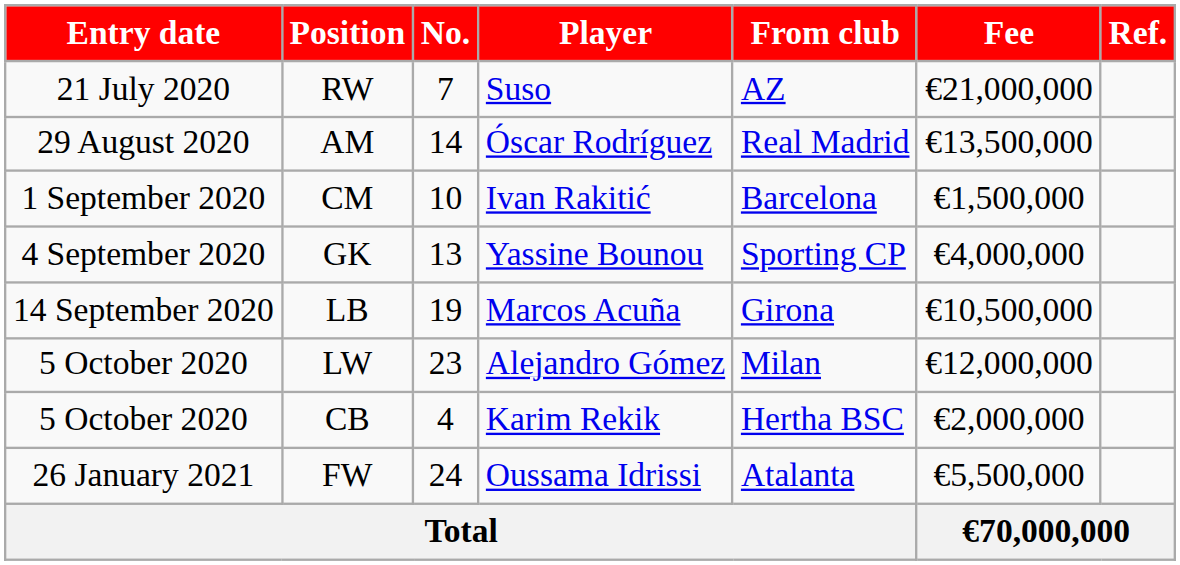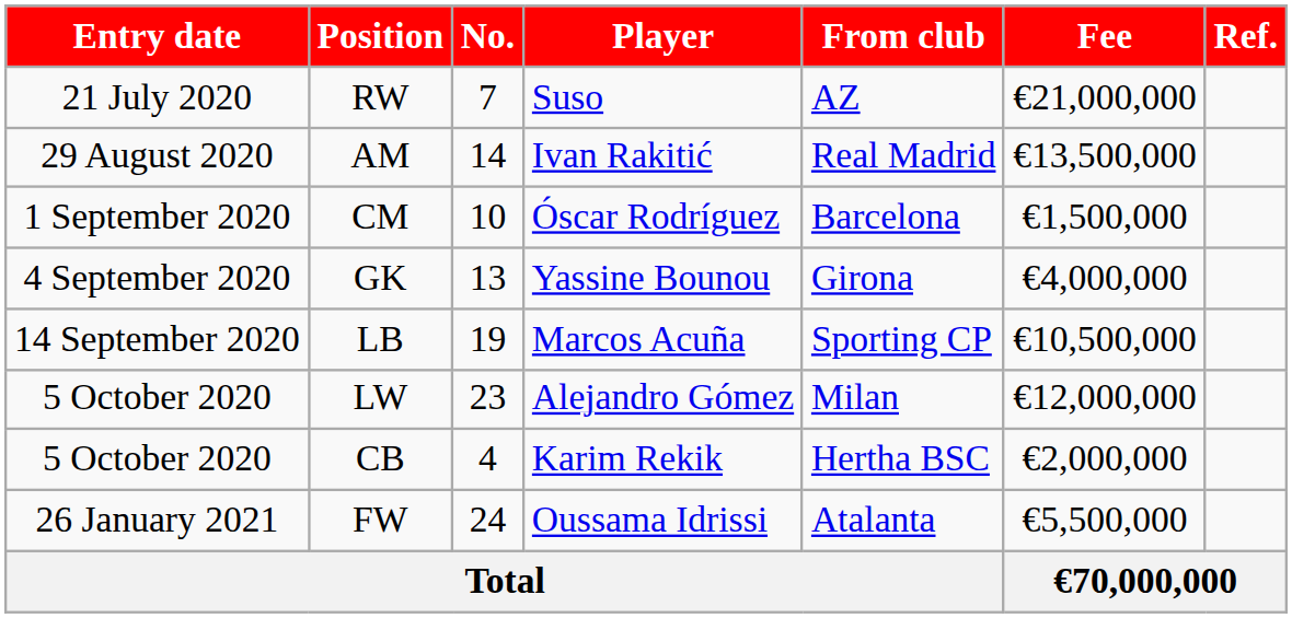AM | Player: Óscar Rodríguez -> Ivan Rakitić
CM | Player: Ivan Rakitić -> Óscar Rodríguez
GK | From club: Sporting CP -> Girona
LB | From club: Girona -> Sporting CP
